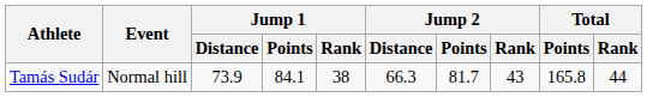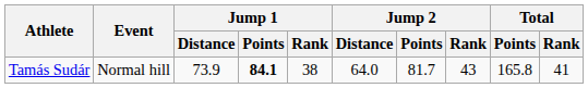Tamás Sudár | Jump 1 / Points: normal -> bold
Tamás Sudár | Jump 2 / Distance: 66.3 -> 64.0
Tamás Sudár | Total / Rank: 44 -> 41
